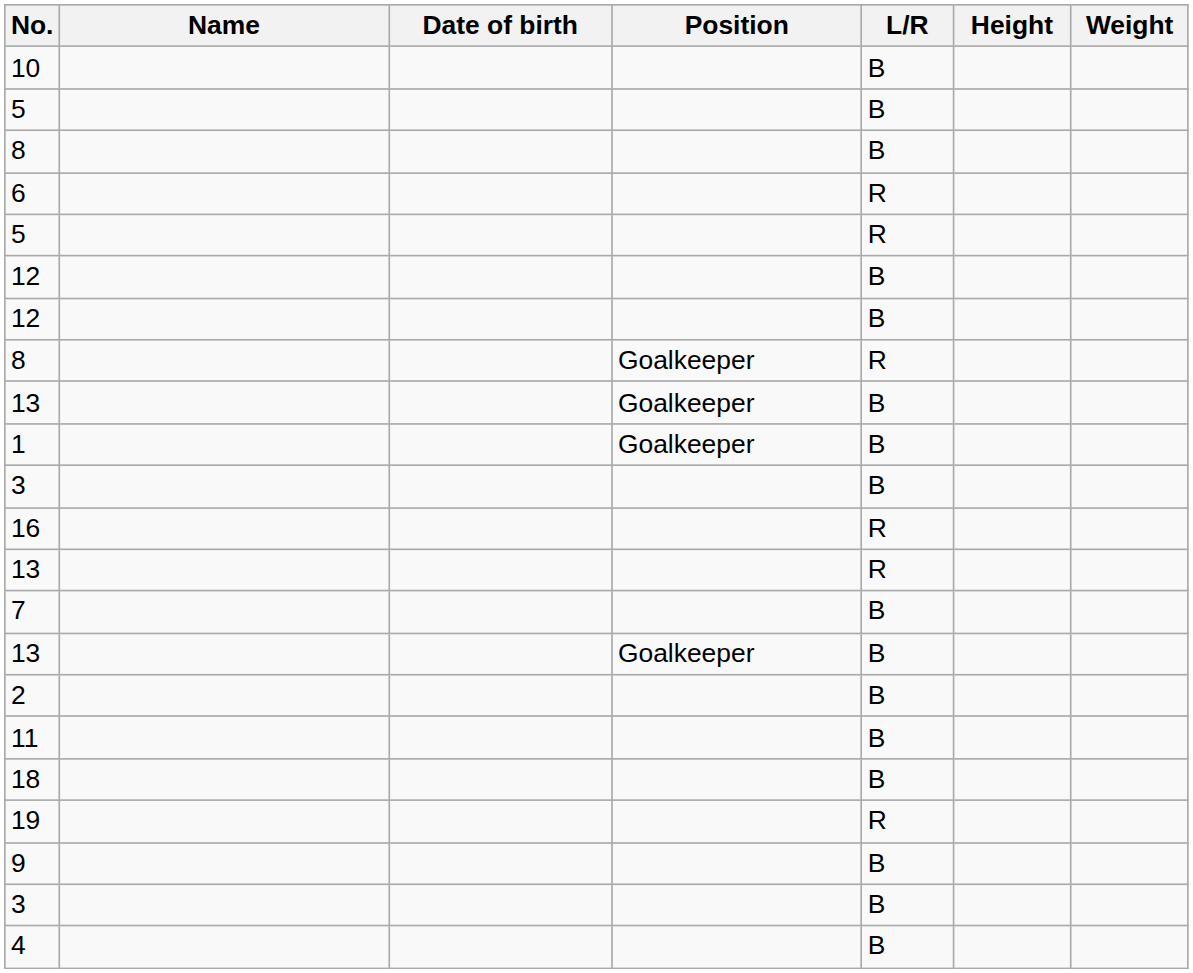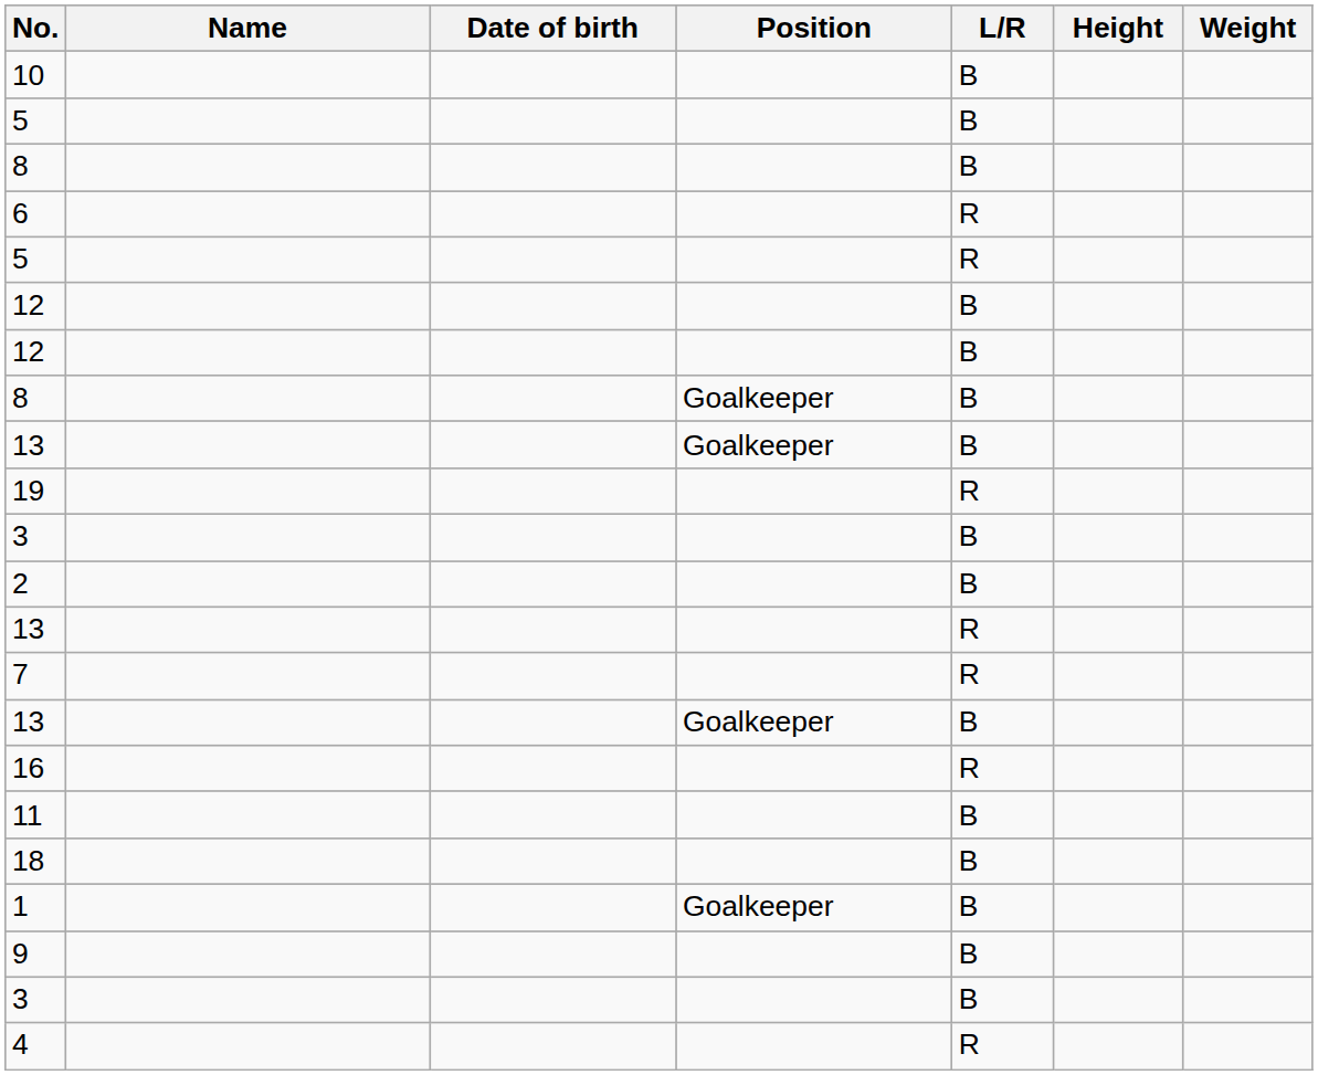8 / Goalkeeper | L/R: R -> B
rows swapped: 1 <-> 19
rows swapped: 2 <-> 16
7 | L/R: B -> R
4 | L/R: B -> R
